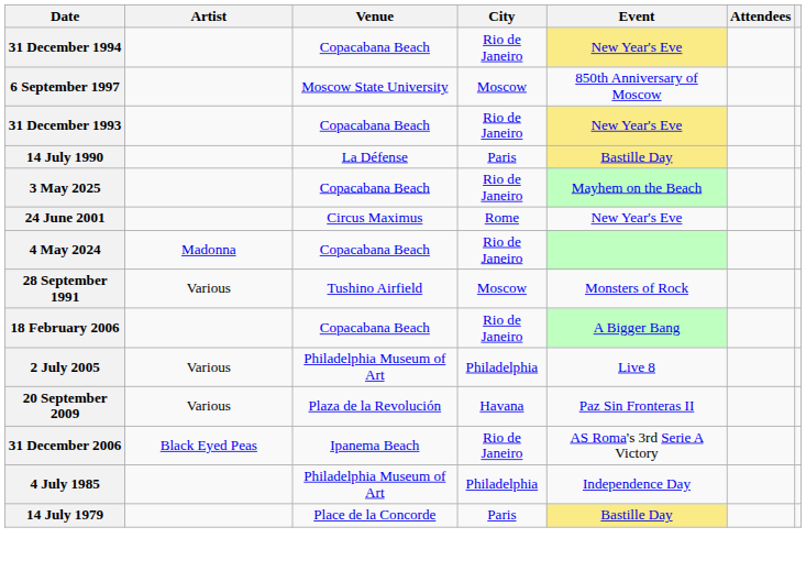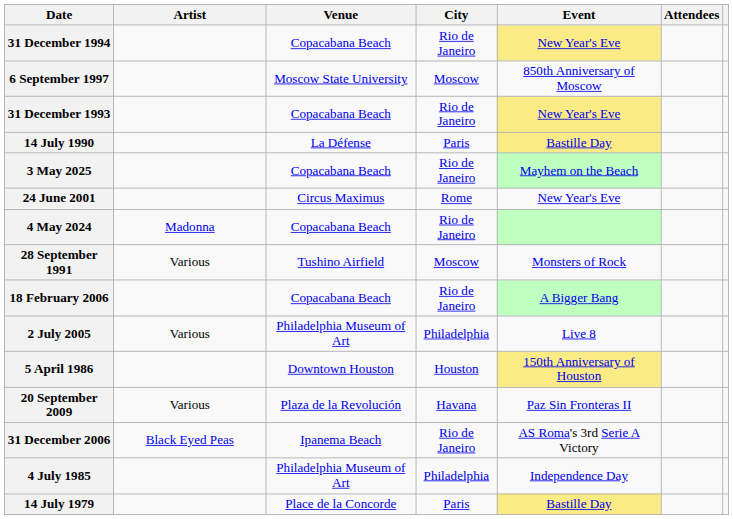+ row: 5 April 1986 | Downtown Houston | Houston | 150th Anniversary of Houston
